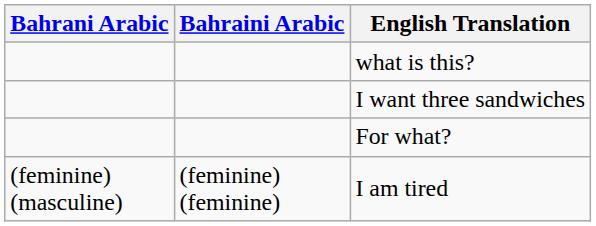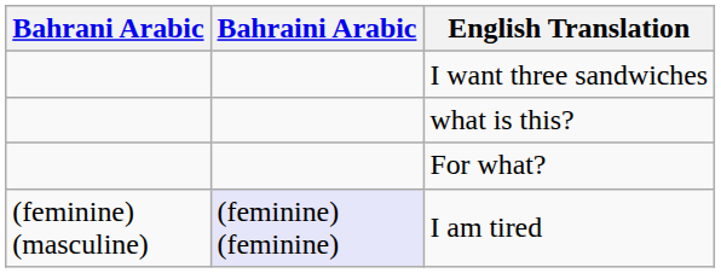rows swapped: what is this? <-> I want three sandwiches
I am tired | Bahraini Arabic: no background -> lavender background
